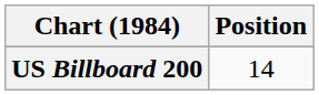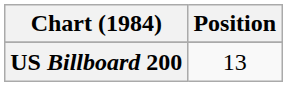US Billboard 200 | Position: 14 -> 13
